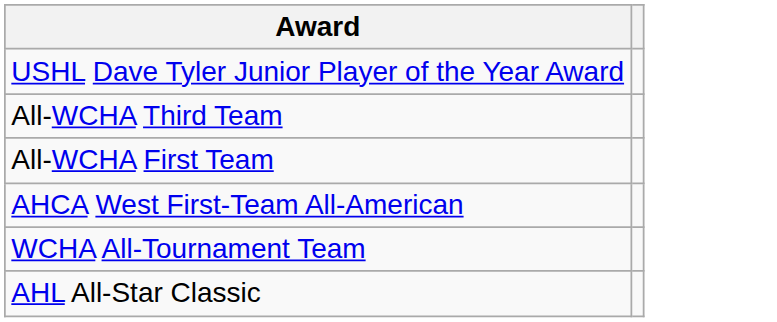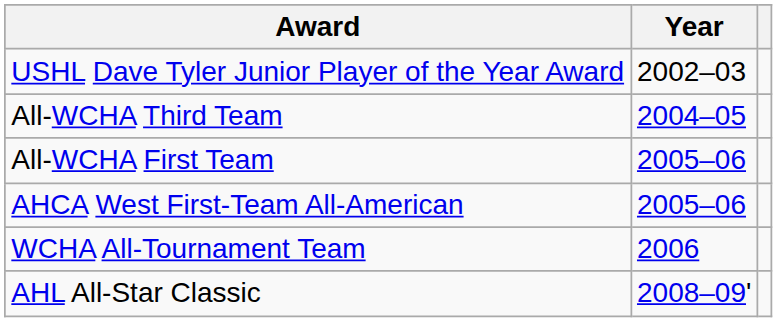+ column: Year | 2002–03 | 2004–05 | 2005–06 | 2005–06 | 2006 | 2008–09'
